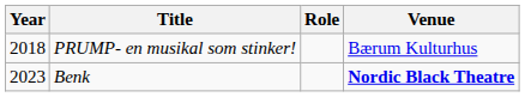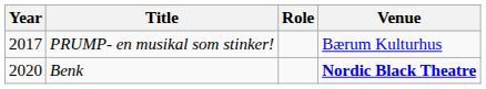PRUMP- en musikal som stinker! | Year: 2018 -> 2017
Benk | Year: 2023 -> 2020
